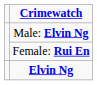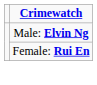- row: Elvin Ng
